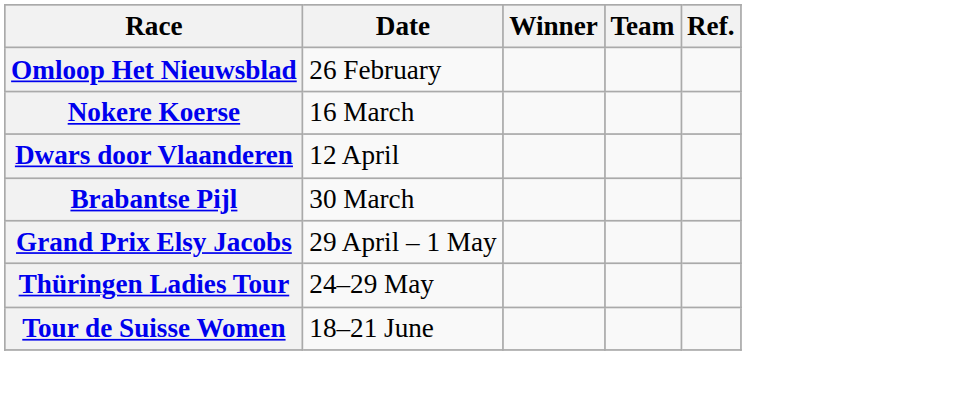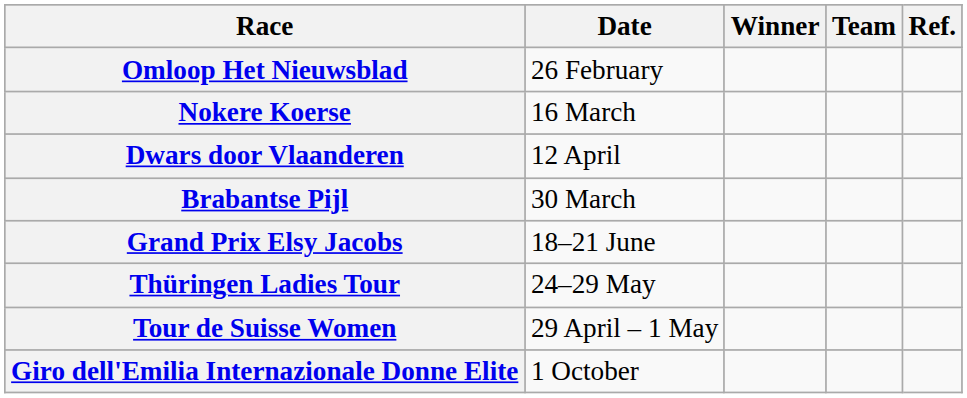Grand Prix Elsy Jacobs | Date: 29 April – 1 May -> 18–21 June
Tour de Suisse Women | Date: 18–21 June -> 29 April – 1 May
+ row: Giro dell'Emilia Internazionale Donne Elite | 1 October
